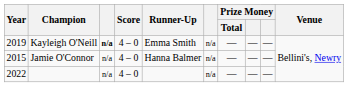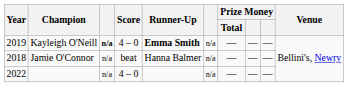Kayleigh O'Neill | Runner-Up: normal -> bold
Jamie O'Connor | Year: 2015 -> 2018
Jamie O'Connor | Score: 4 – 0 -> beat
